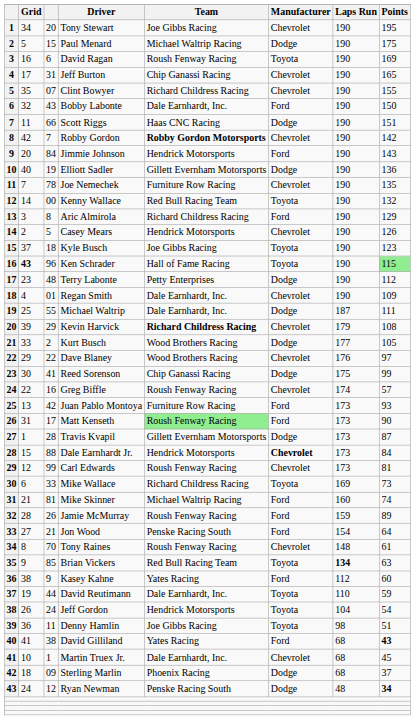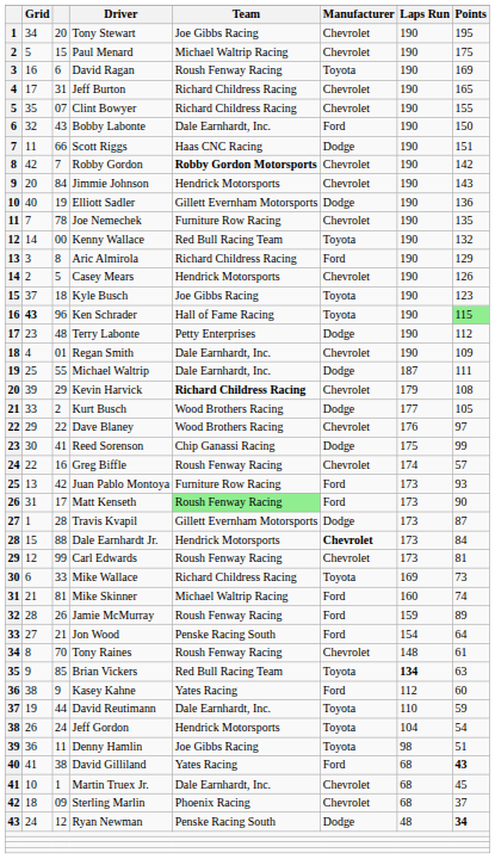Paul Menard | Manufacturer: Dodge -> Chevrolet
Jeff Burton | Team: Chip Ganassi Racing -> Richard Childress Racing
Jimmie Johnson | Manufacturer: Ford -> Chevrolet
Sterling Marlin | Manufacturer: Dodge -> Chevrolet
